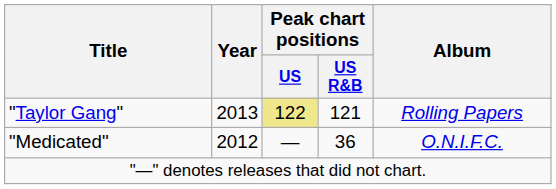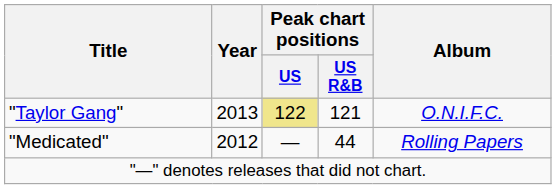"Taylor Gang" | Album: Rolling Papers -> O.N.I.F.C.
"Medicated" | Peak chart positions / US R&B: 36 -> 44
"Medicated" | Album: O.N.I.F.C. -> Rolling Papers
